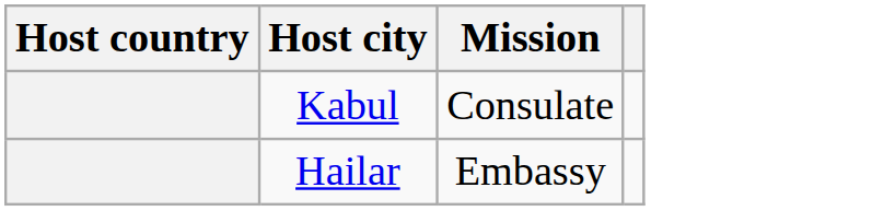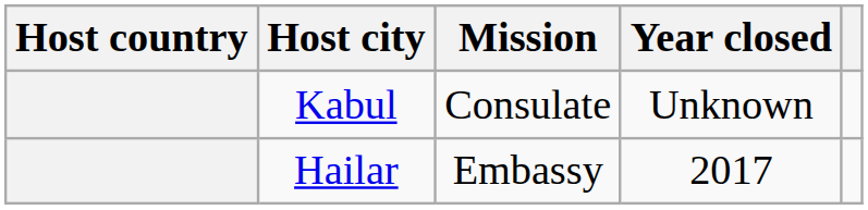+ column: Year closed | Unknown | 2017
